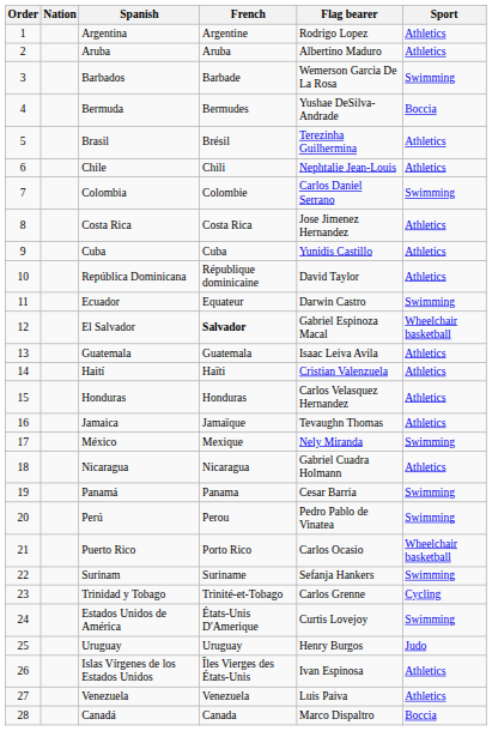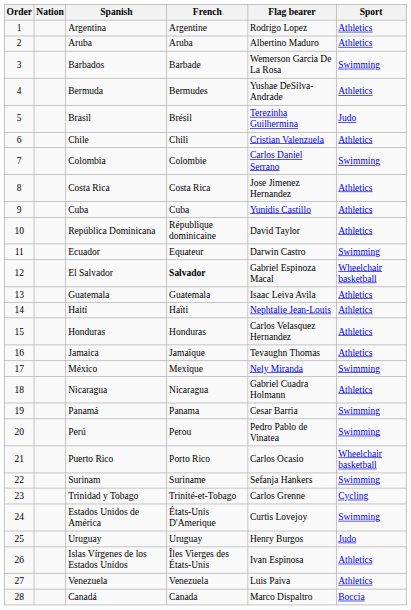Bermuda | Sport: Boccia -> Athletics
Brasil | Sport: Athletics -> Judo
Chile | Flag bearer: Nephtalie Jean-Louis -> Cristian Valenzuela
Haití | Flag bearer: Cristian Valenzuela -> Nephtalie Jean-Louis
